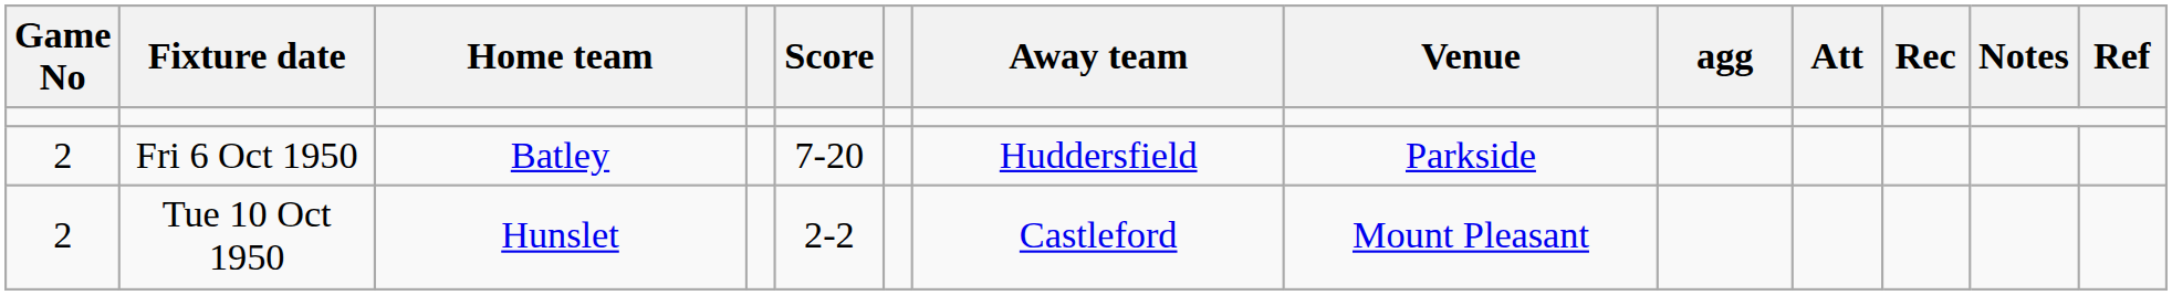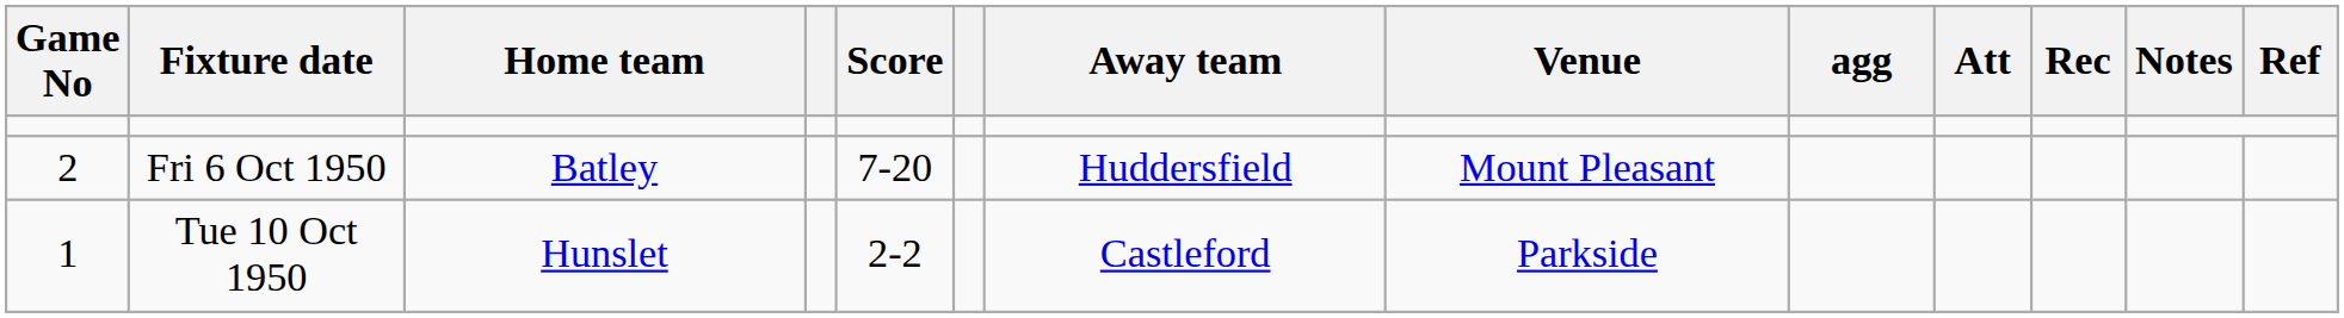Fri 6 Oct 1950 | Venue: Parkside -> Mount Pleasant
Tue 10 Oct 1950 | Game No: 2 -> 1
Tue 10 Oct 1950 | Venue: Mount Pleasant -> Parkside
